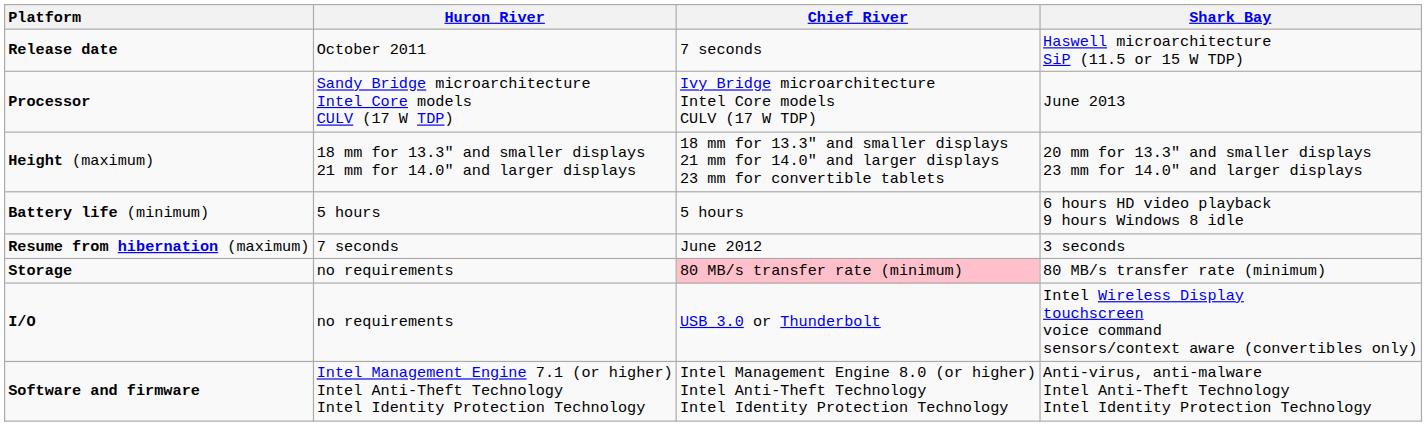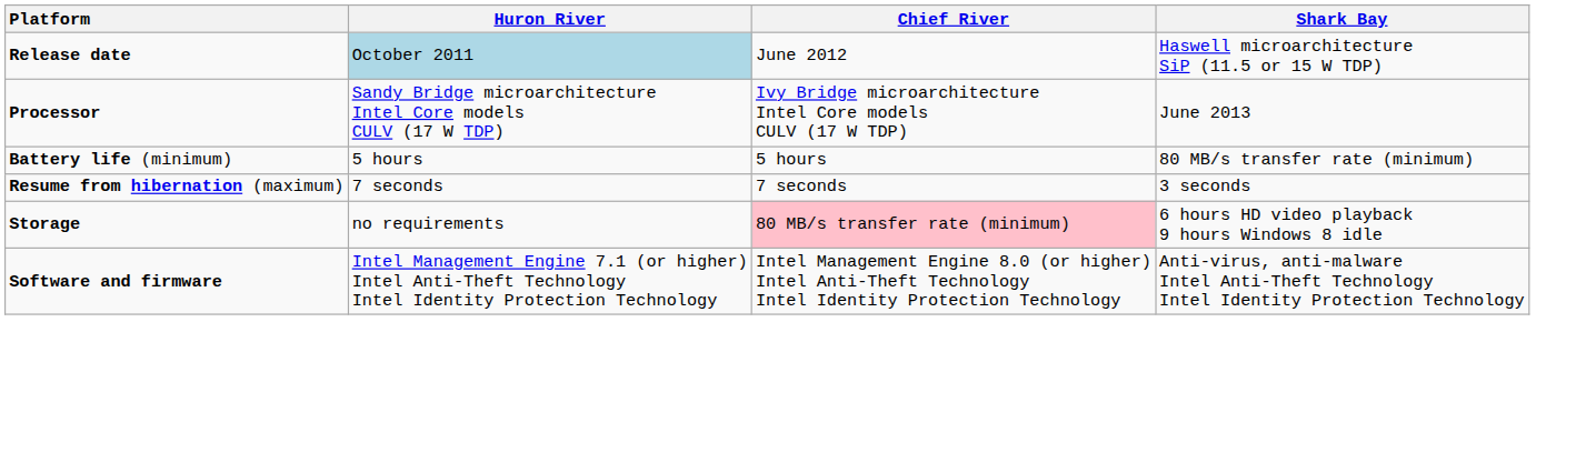Release date | Huron River: no background -> lightblue background
Release date | Chief River: 7 seconds -> June 2012
- row: Height (maximum) | 18 mm for 13.3" and smaller displays 21 mm for 14.0" and larger displays | 18 mm for 13.3" and smaller displays 21 mm for 14.0" and larger displays 23 mm for convertible tablets | 20 mm for 13.3" and smaller displays 23 mm for 14.0" and larger displays
Battery life (minimum) | Shark Bay: 6 hours HD video playback 9 hours Windows 8 idle -> 80 MB/s transfer rate (minimum)
Resume from hibernation (maximum) | Chief River: June 2012 -> 7 seconds
Storage | Shark Bay: 80 MB/s transfer rate (minimum) -> 6 hours HD video playback 9 hours Windows 8 idle
- row: I/O | no requirements | USB 3.0 or Thunderbolt | Intel Wireless Display touchscreen voice command sensors/context aware (convertibles only)
